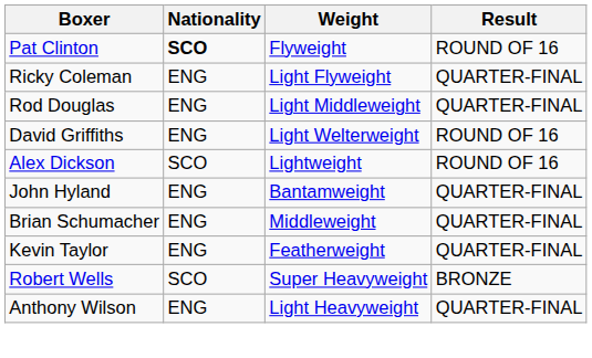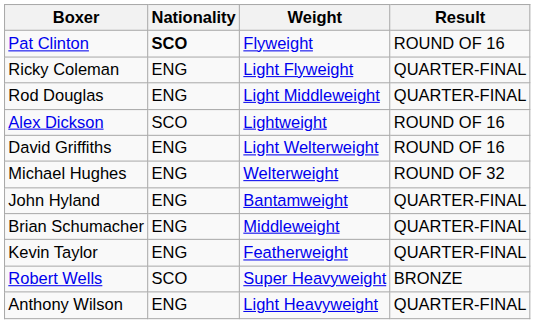rows swapped: Alex Dickson <-> David Griffiths
+ row: Michael Hughes | ENG | Welterweight | ROUND OF 32
